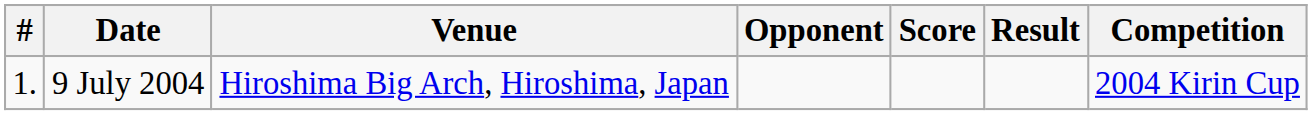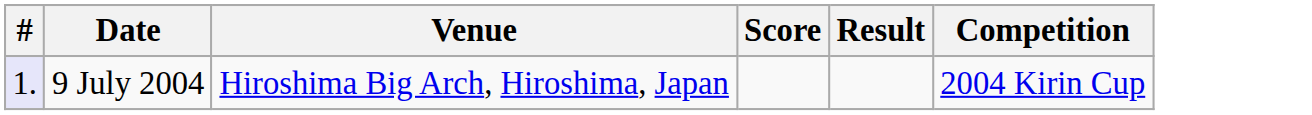- column: Opponent
9 July 2004 | #: no background -> lavender background
